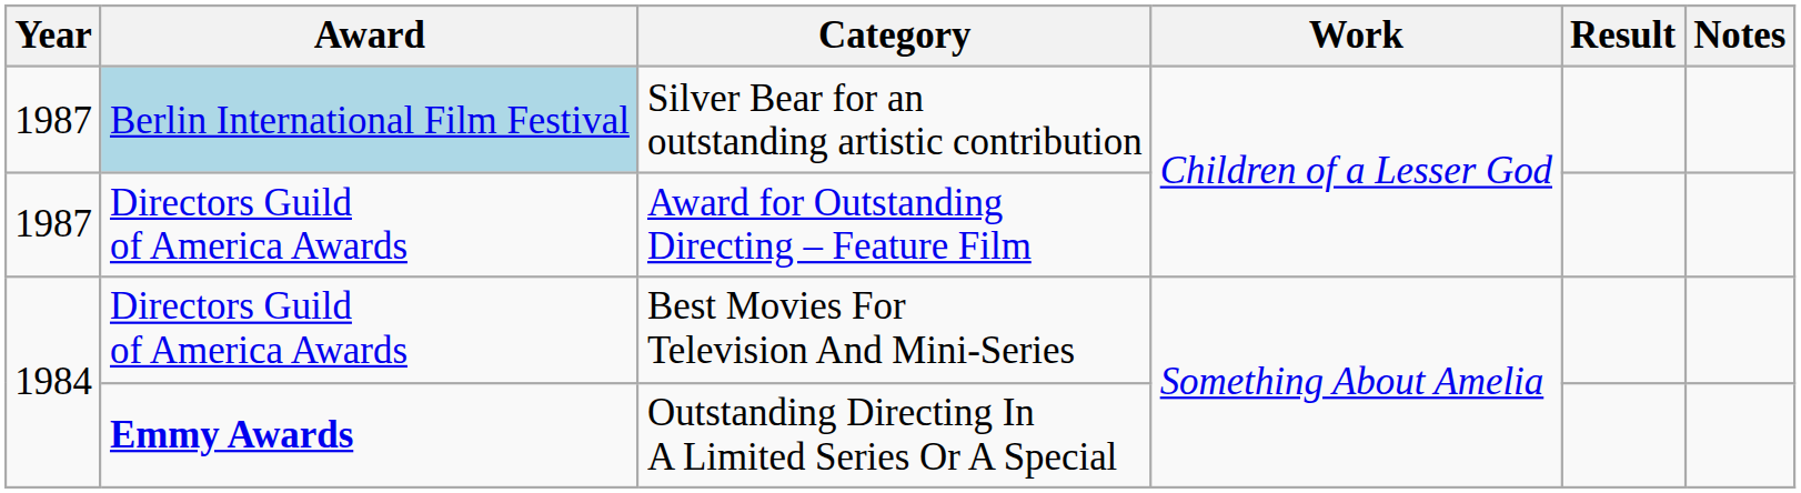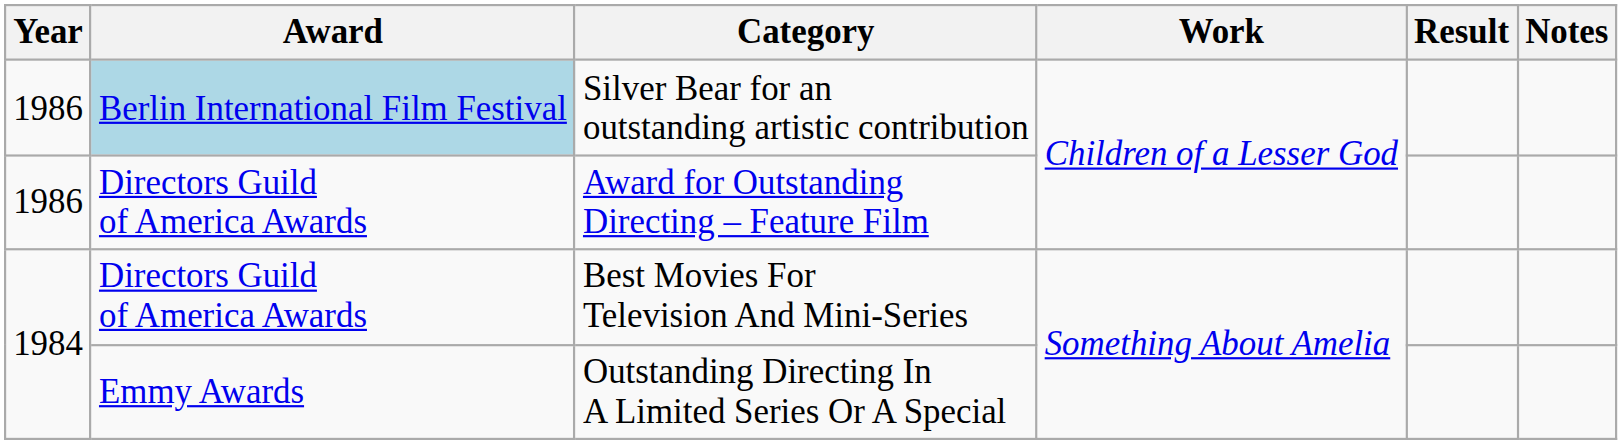Silver Bear for an outstanding artistic contribution | Year: 1987 -> 1986
Award for Outstanding Directing – Feature Film | Year: 1987 -> 1986
Outstanding Directing In A Limited Series Or A Special | Award: bold -> normal
